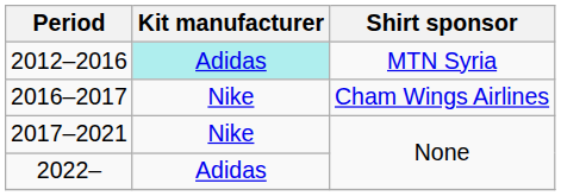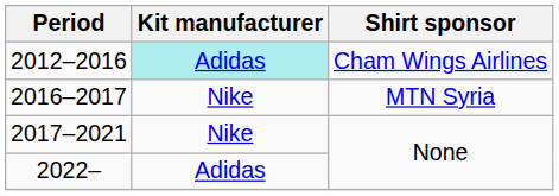2012–2016 | Shirt sponsor: MTN Syria -> Cham Wings Airlines
2016–2017 | Shirt sponsor: Cham Wings Airlines -> MTN Syria
